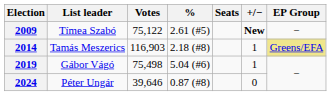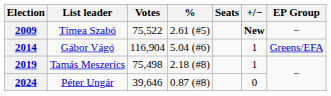2009 | Votes: 75,122 -> 75,522
2014 | List leader: Tamás Meszerics -> Gábor Vágó
2014 | Votes: 116,903 -> 116,904
2014 | %: 2.18 (#8) -> 5.04 (#6)
2014 | EP Group: khaki background -> no background
2019 | List leader: Gábor Vágó -> Tamás Meszerics
2019 | %: 5.04 (#6) -> 2.18 (#8)
